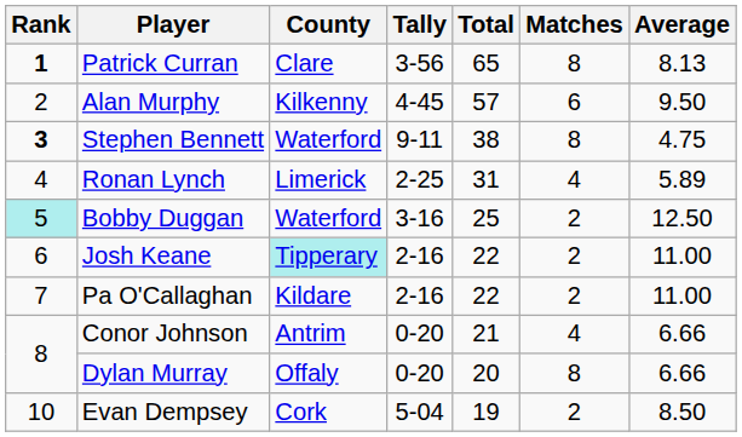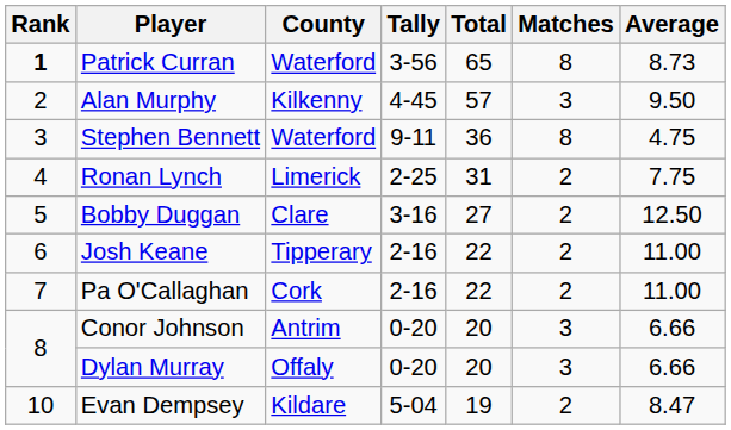Patrick Curran | County: Clare -> Waterford
Patrick Curran | Average: 8.13 -> 8.73
Alan Murphy | Matches: 6 -> 3
Stephen Bennett | Rank: bold -> normal
Stephen Bennett | Total: 38 -> 36
Ronan Lynch | Matches: 4 -> 2
Ronan Lynch | Average: 5.89 -> 7.75
Bobby Duggan | Rank: paleturquoise background -> no background
Bobby Duggan | County: Waterford -> Clare
Bobby Duggan | Total: 25 -> 27
Josh Keane | County: paleturquoise background -> no background
Pa O'Callaghan | County: Kildare -> Cork
Conor Johnson | Total: 21 -> 20
Conor Johnson | Matches: 4 -> 3
Dylan Murray | Matches: 8 -> 3
Evan Dempsey | County: Cork -> Kildare
Evan Dempsey | Average: 8.50 -> 8.47
